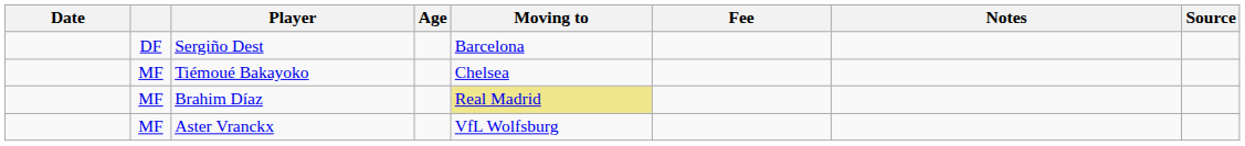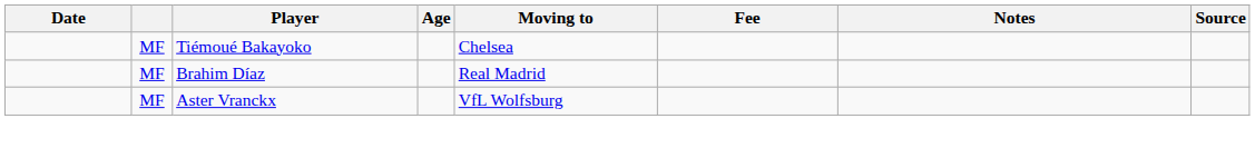- row: DF | Sergiño Dest | Barcelona
Brahim Díaz | Moving to: khaki background -> no background
